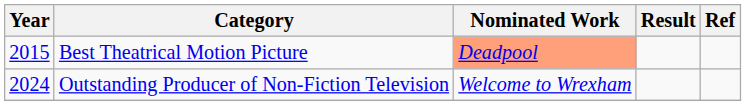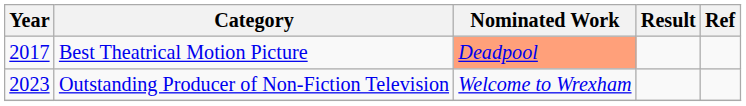Best Theatrical Motion Picture | Year: 2015 -> 2017
Outstanding Producer of Non-Fiction Television | Year: 2024 -> 2023
